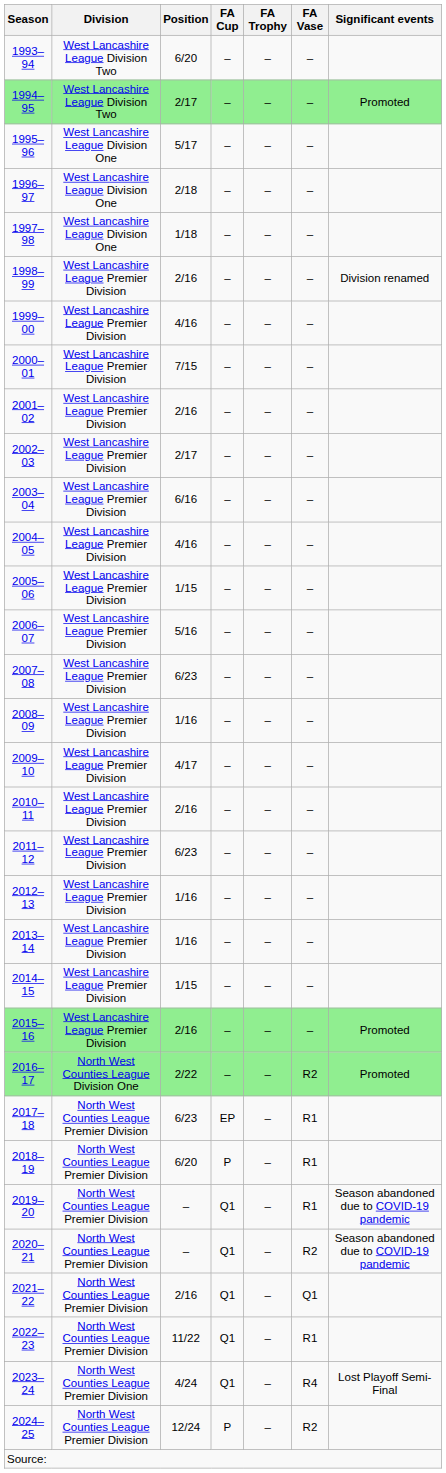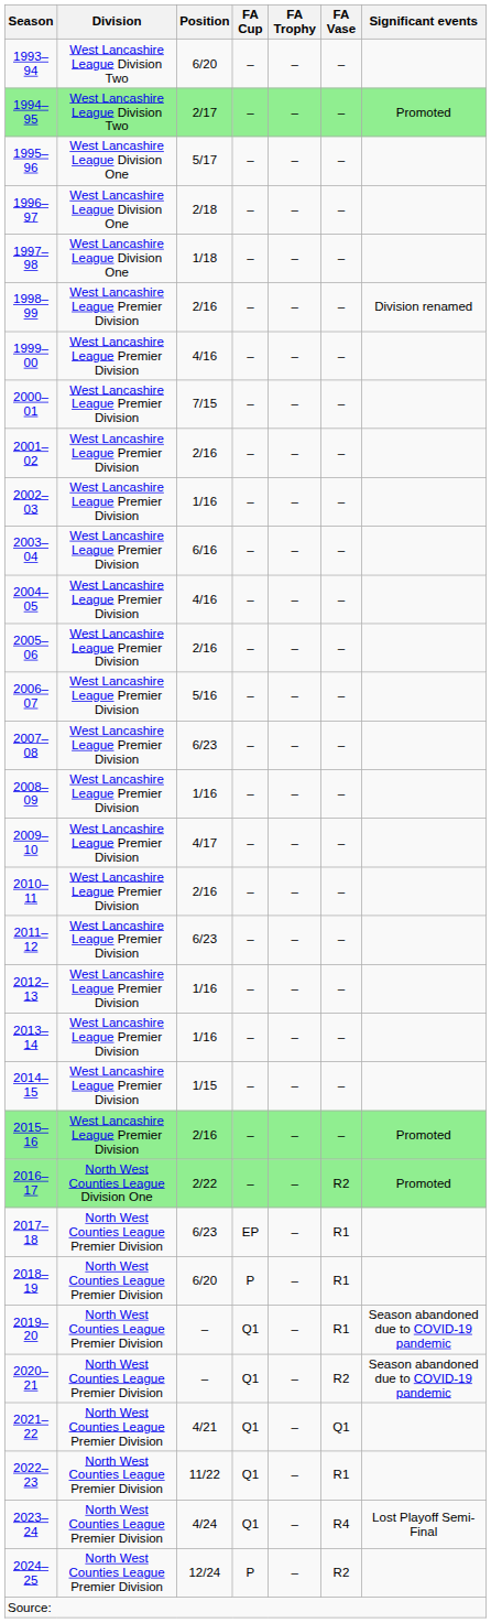2002–03 | Position: 2/17 -> 1/16
2005–06 | Position: 1/15 -> 2/16
2021–22 | Position: 2/16 -> 4/21
